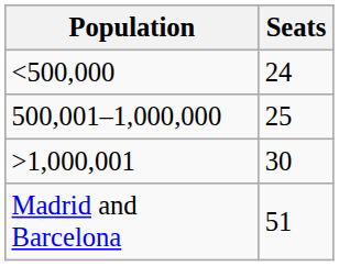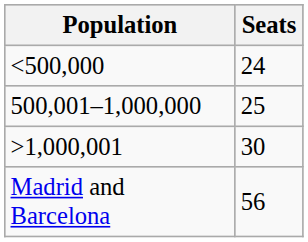Madrid and Barcelona | Seats: 51 -> 56
